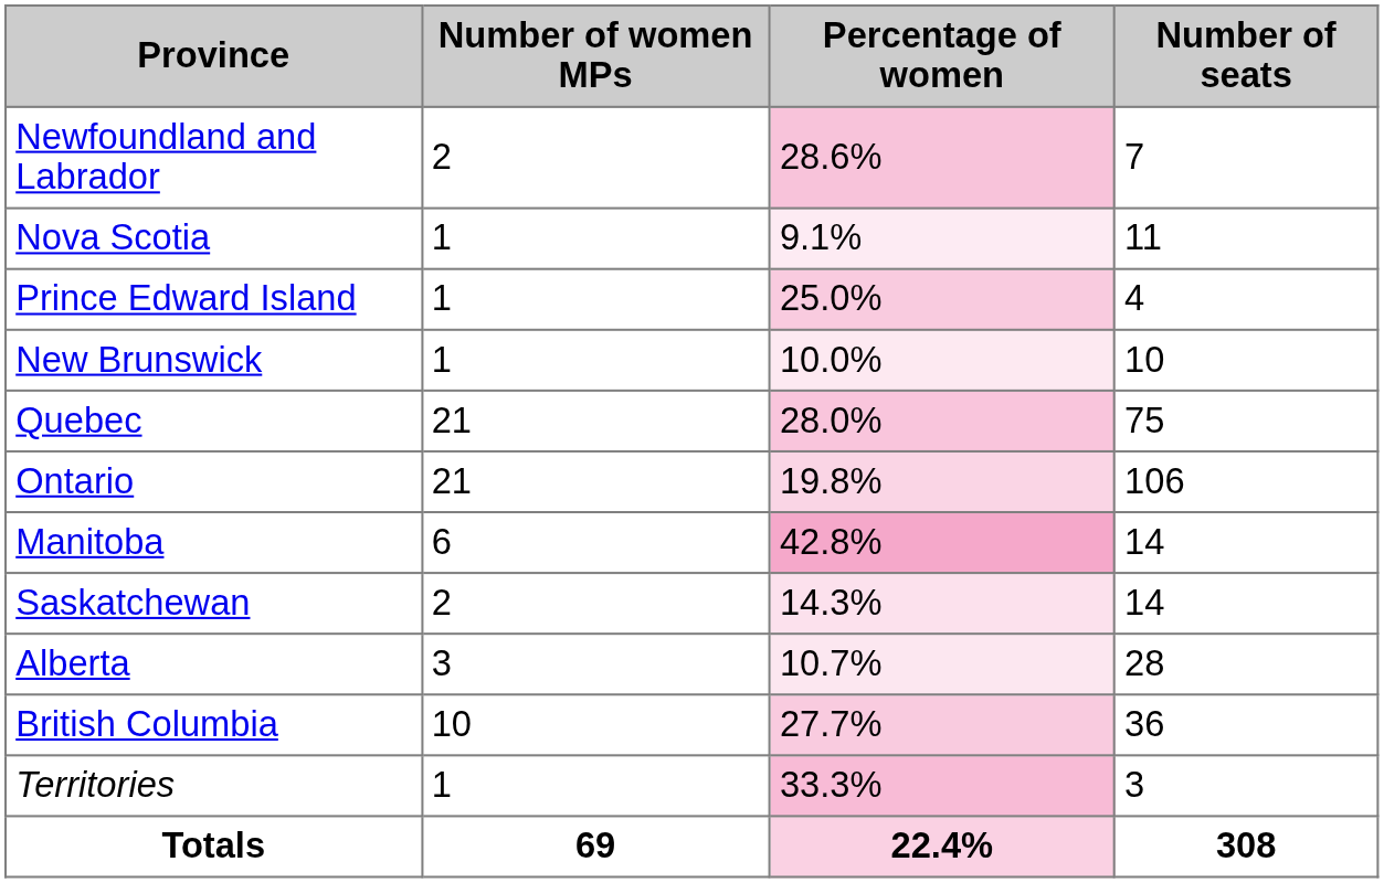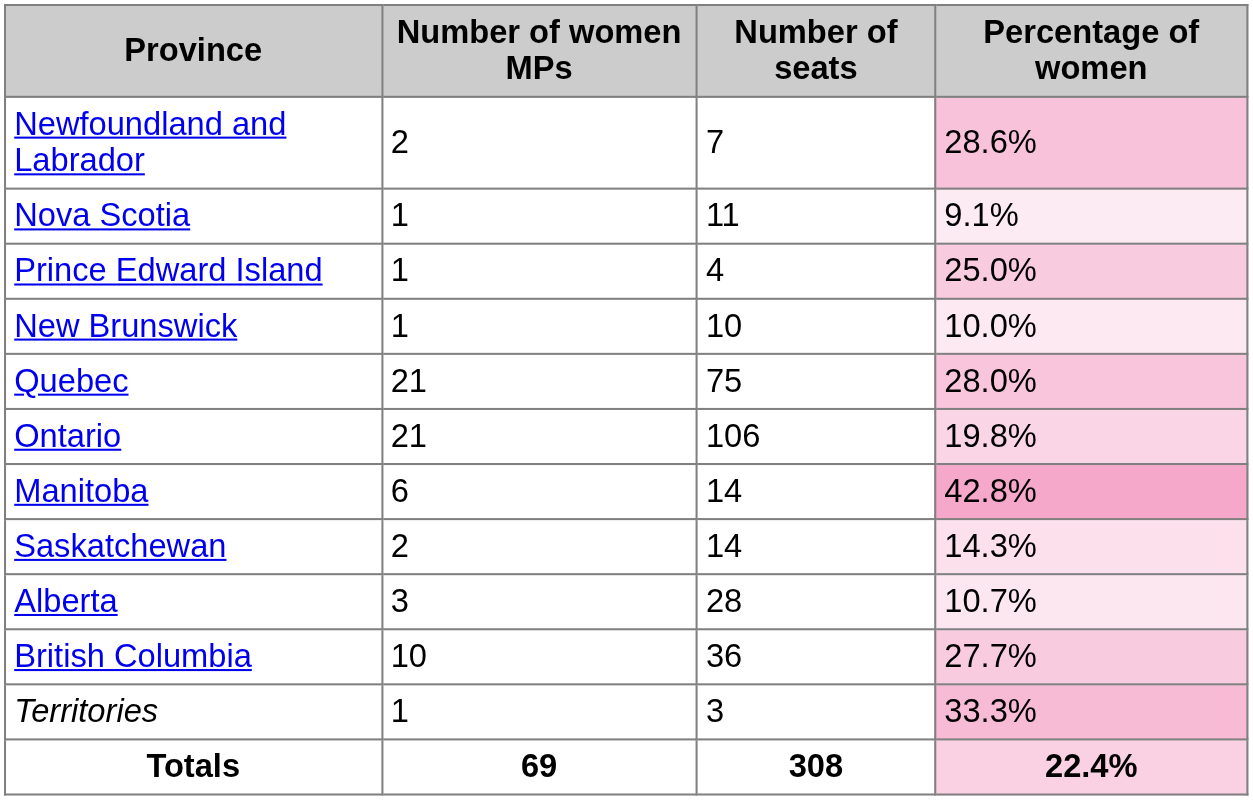columns swapped: Number of seats <-> Percentage of women
